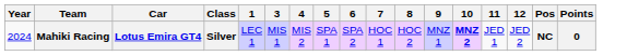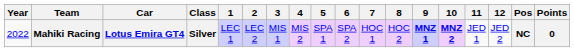+ column: 2 | LEC 2
Mahiki Racing | Year: 2024 -> 2022
Mahiki Racing | 9: normal -> bold
